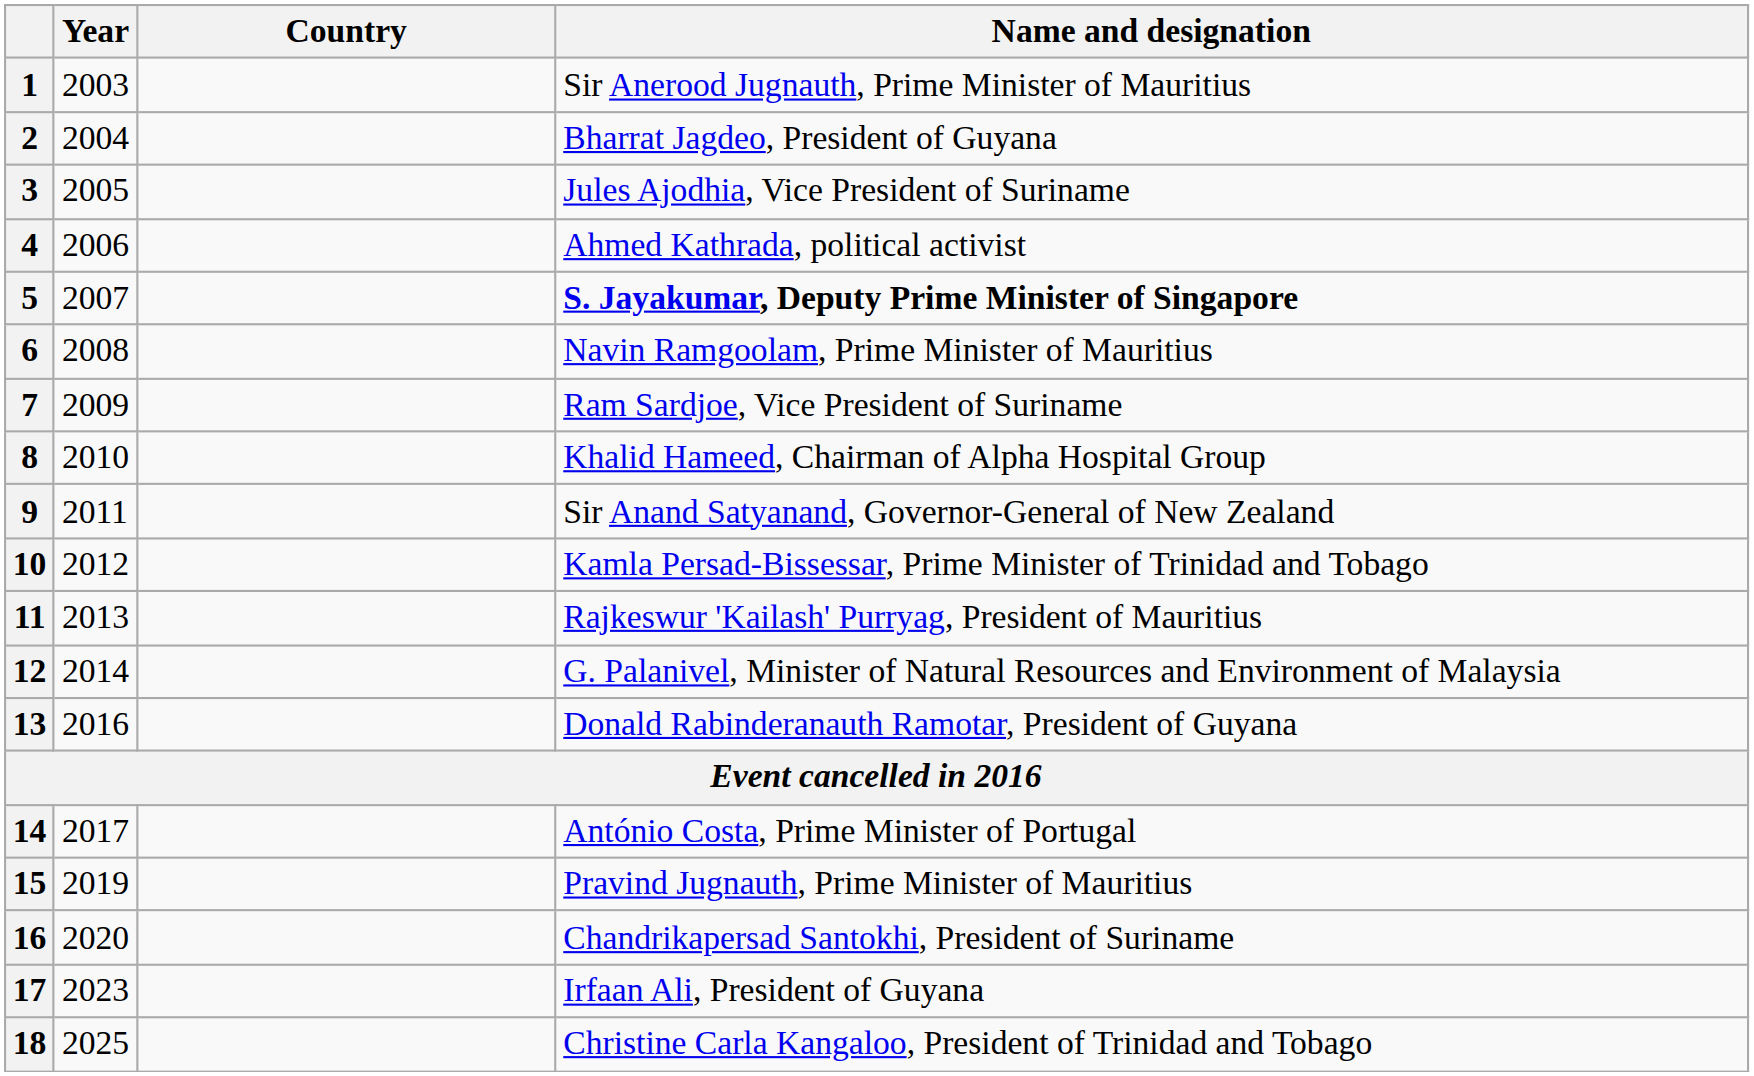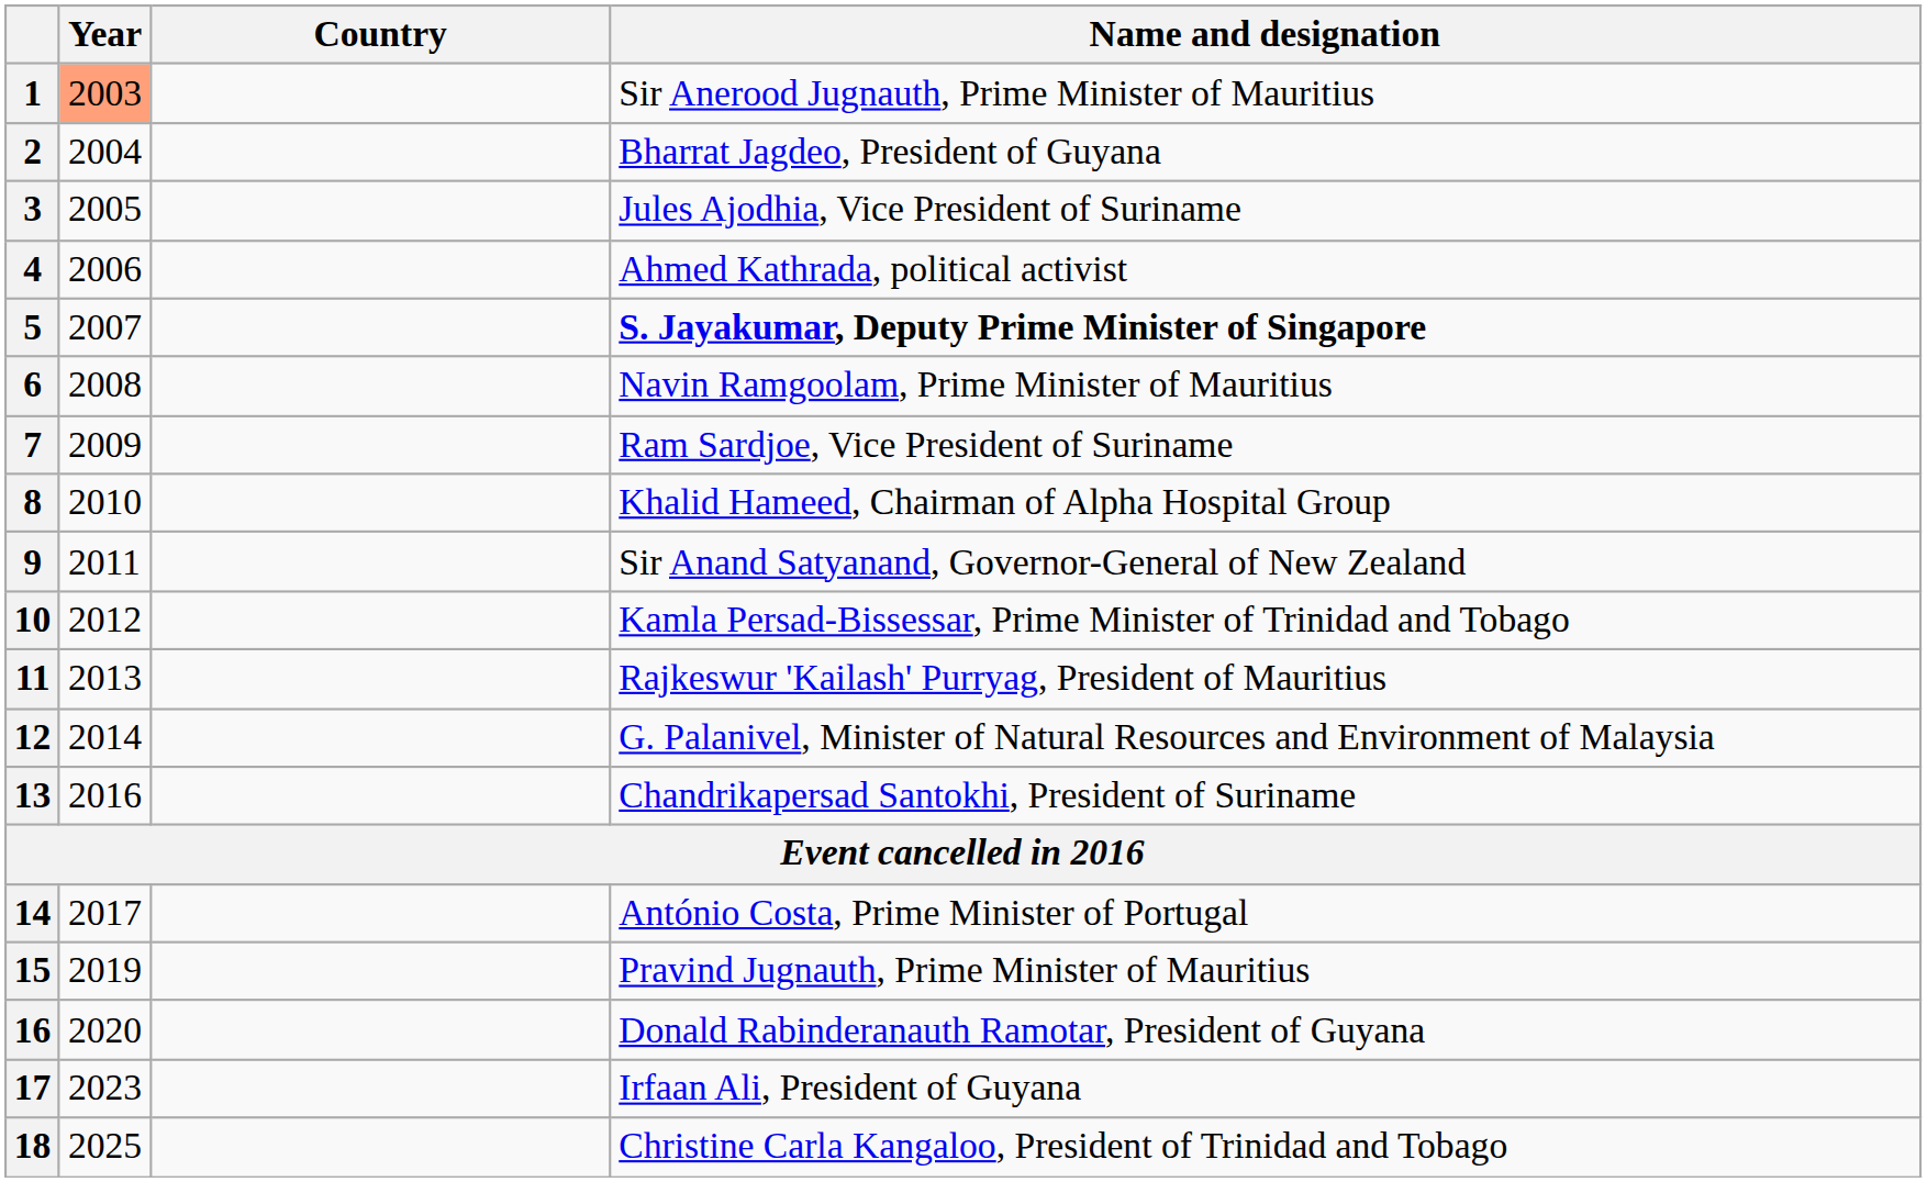1 | Year: no background -> lightsalmon background
13 | Name and designation: Donald Rabinderanauth Ramotar, President of Guyana -> Chandrikapersad Santokhi, President of Suriname
16 | Name and designation: Chandrikapersad Santokhi, President of Suriname -> Donald Rabinderanauth Ramotar, President of Guyana
